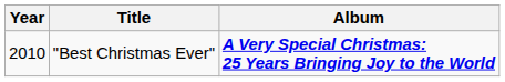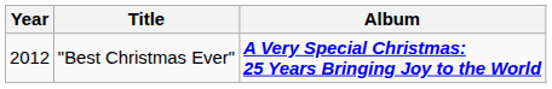"Best Christmas Ever" | Year: 2010 -> 2012
